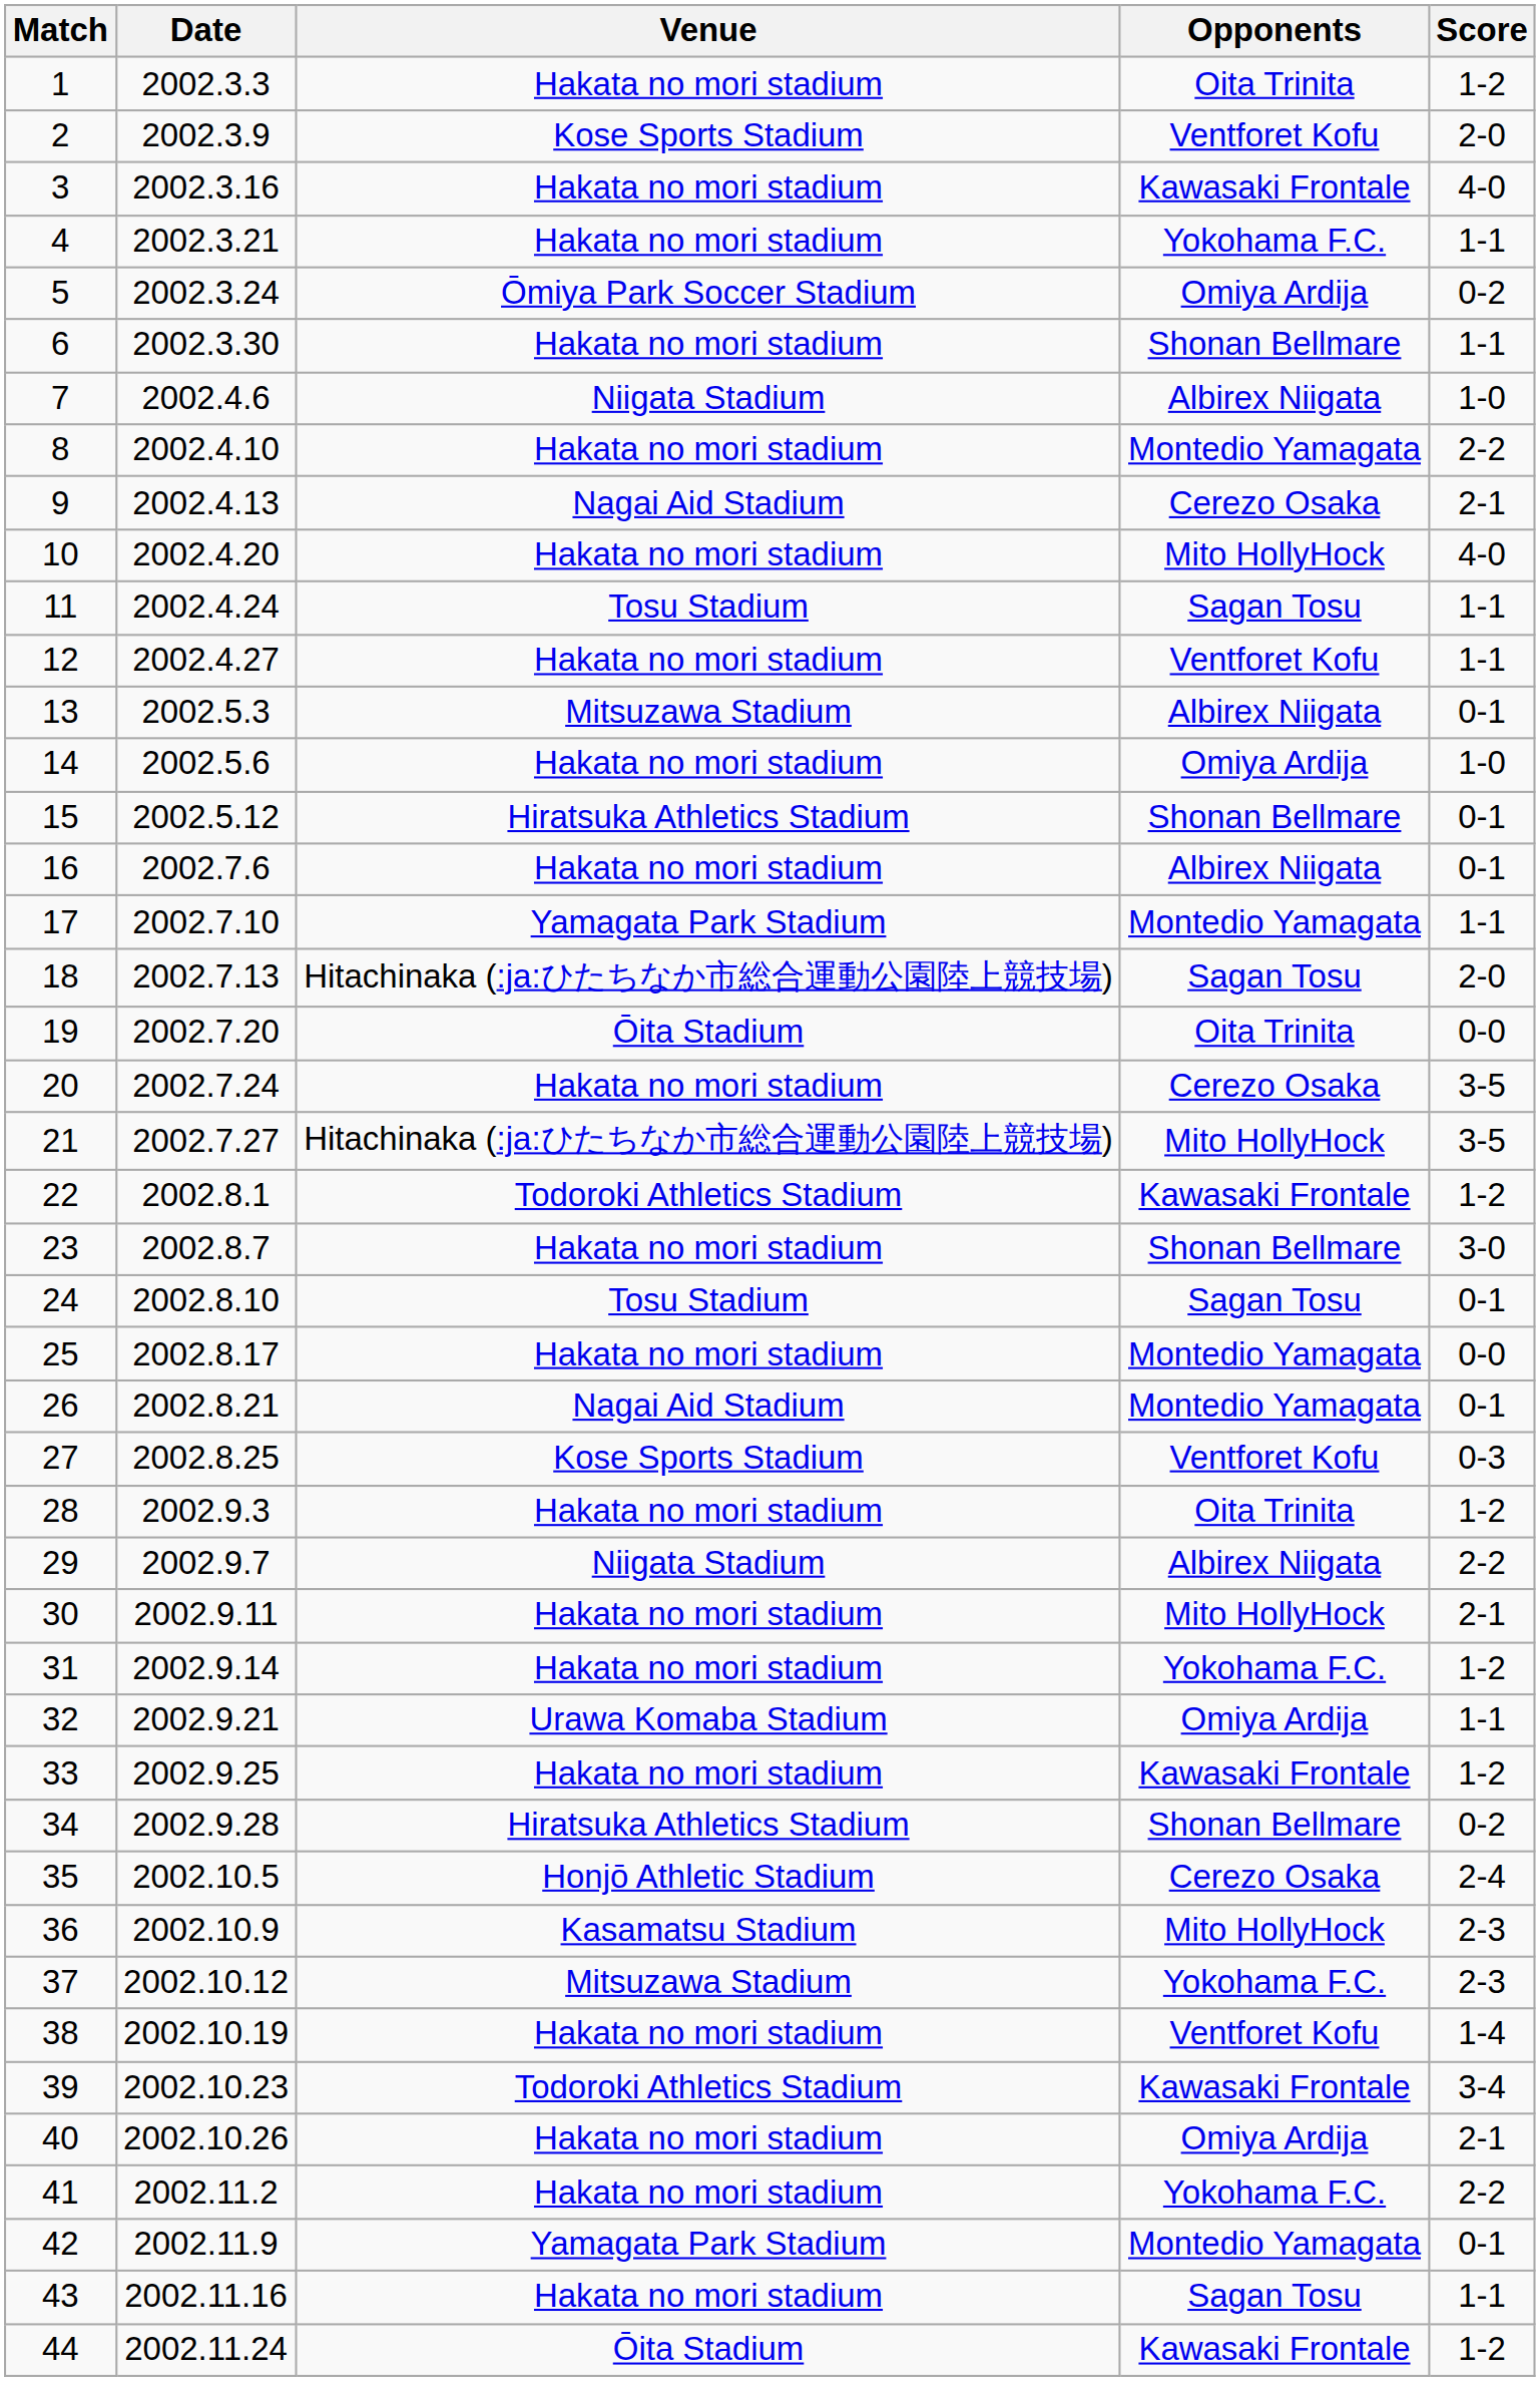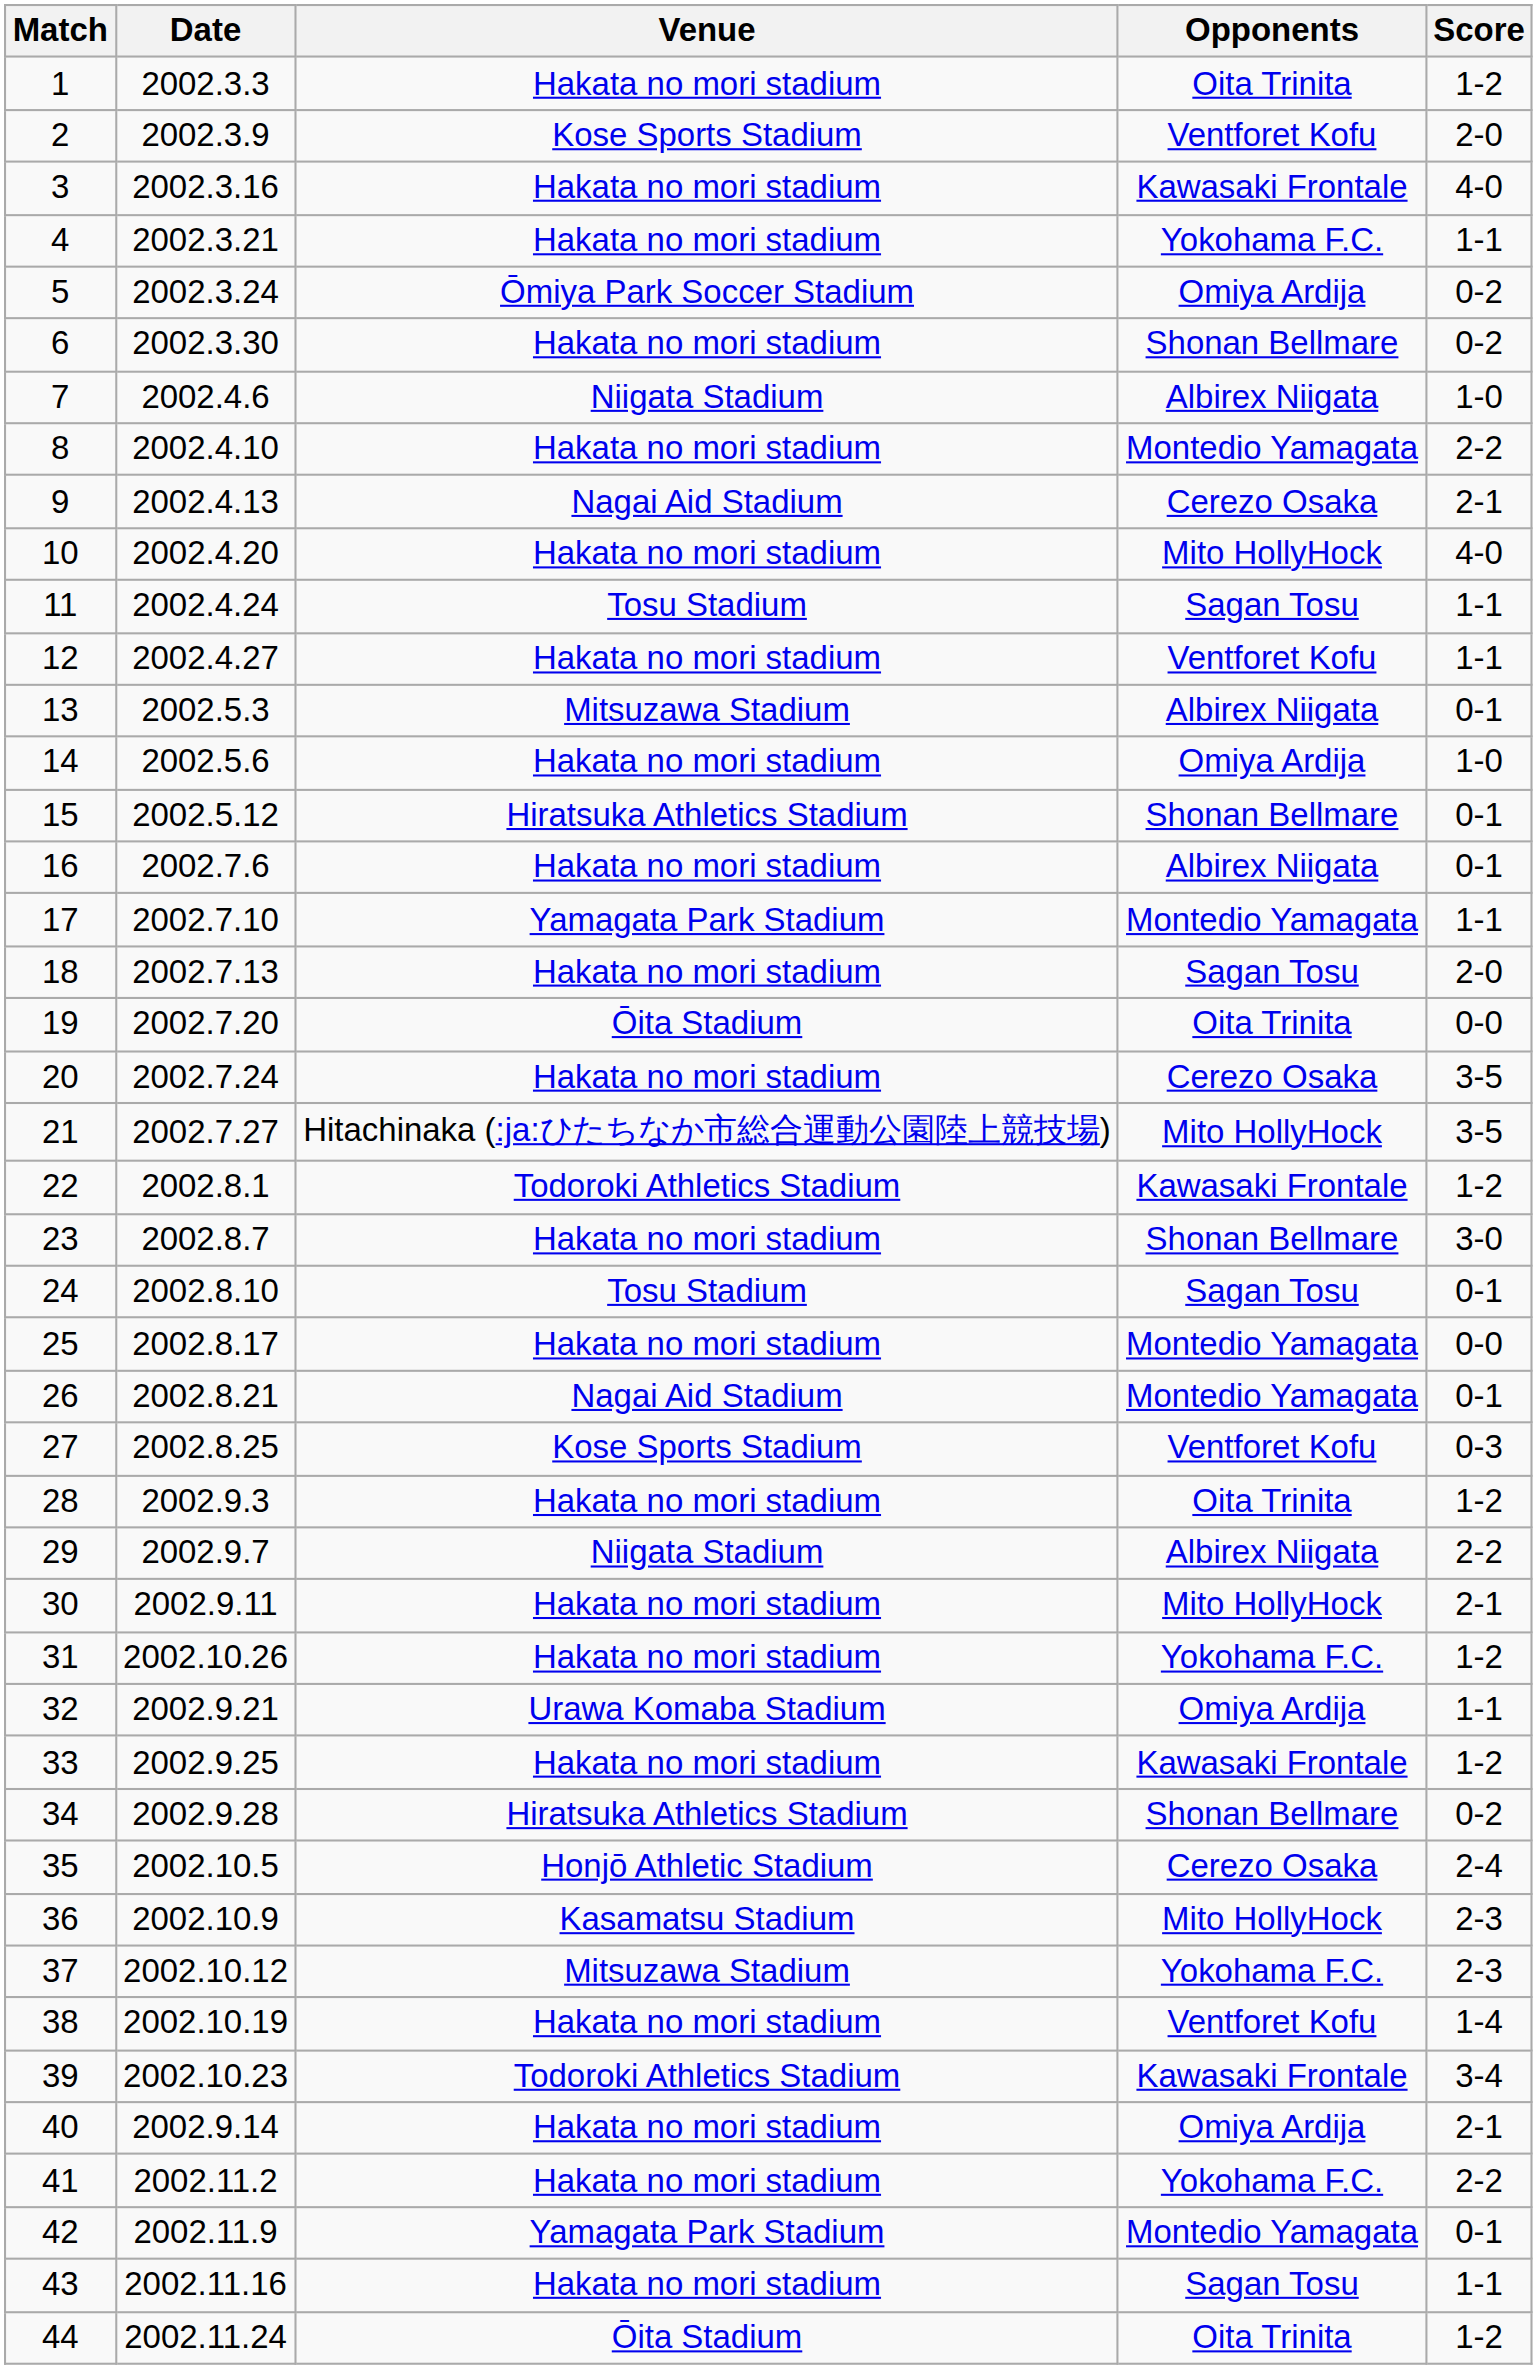6 | Score: 1-1 -> 0-2
18 | Venue: Hitachinaka (:ja:ひたちなか市総合運動公園陸上競技場) -> Hakata no mori stadium
31 | Date: 2002.9.14 -> 2002.10.26
40 | Date: 2002.10.26 -> 2002.9.14
44 | Opponents: Kawasaki Frontale -> Oita Trinita
